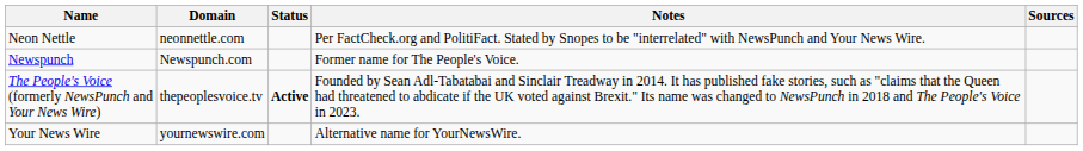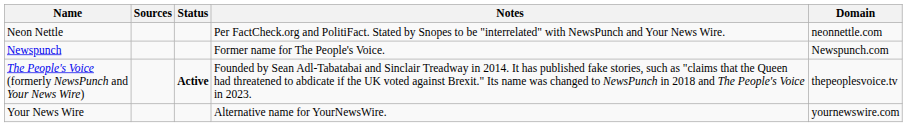columns swapped: Domain <-> Sources
